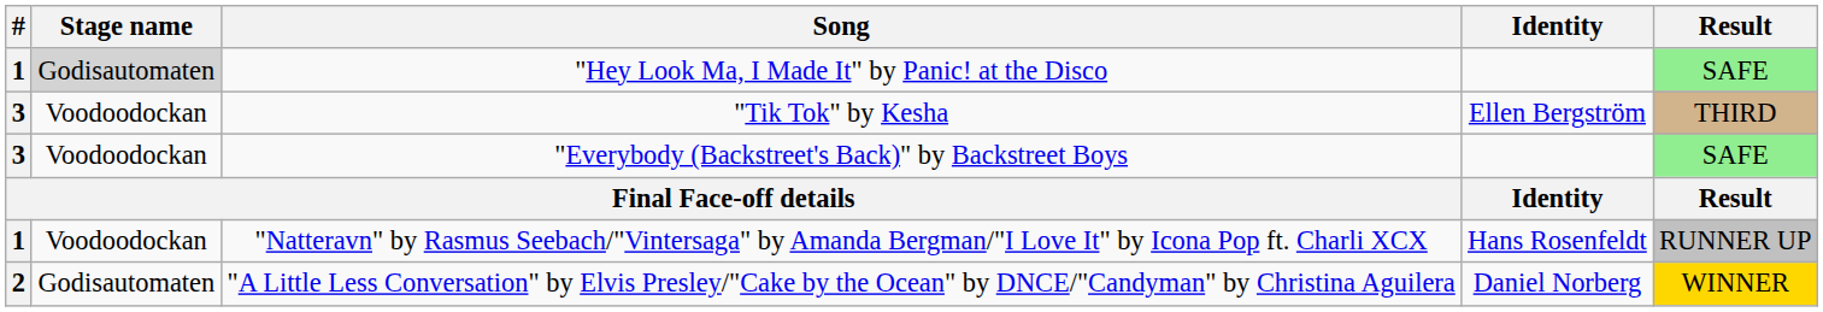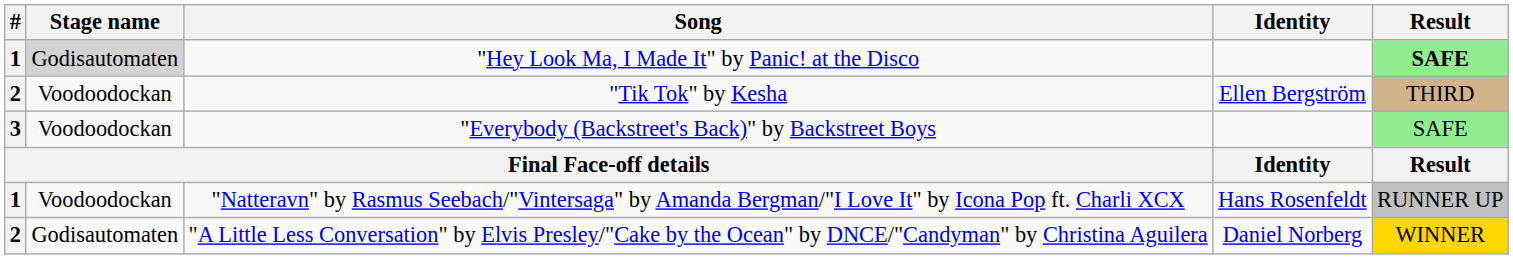"Hey Look Ma, I Made It" by Panic! at the Disco | Result: normal -> bold
"Tik Tok" by Kesha | #: 3 -> 2
